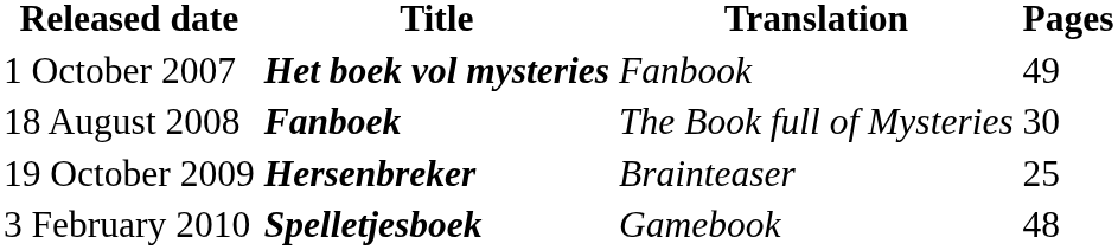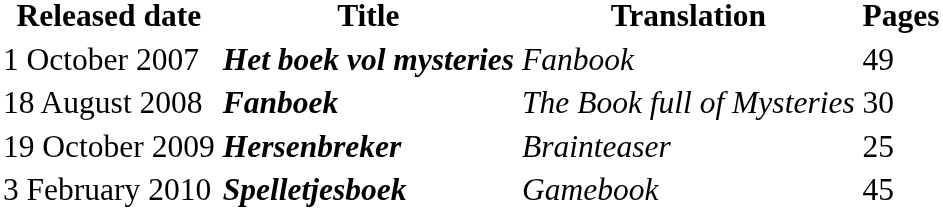3 February 2010 | Pages: 48 -> 45
